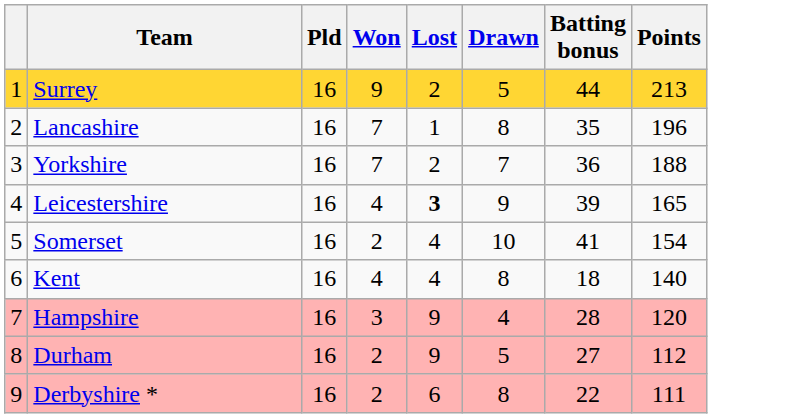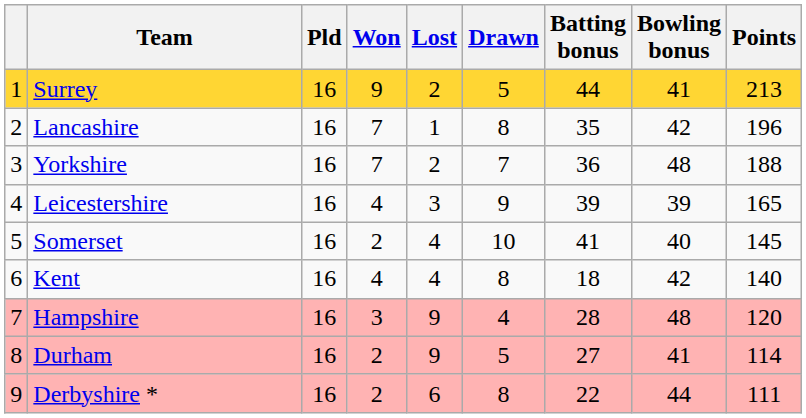+ column: Bowling bonus | 41 | 42 | 48 | 39 | 40 | 42 | 48 | 41 | 44
Leicestershire | Lost: bold -> normal
Somerset | Points: 154 -> 145
Durham | Points: 112 -> 114
